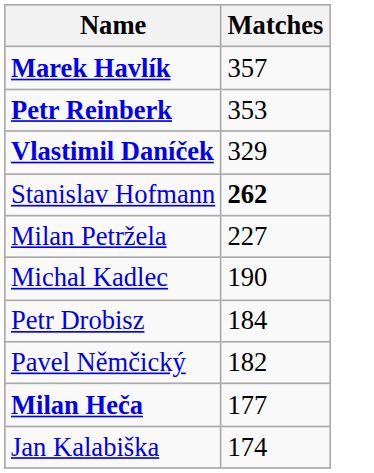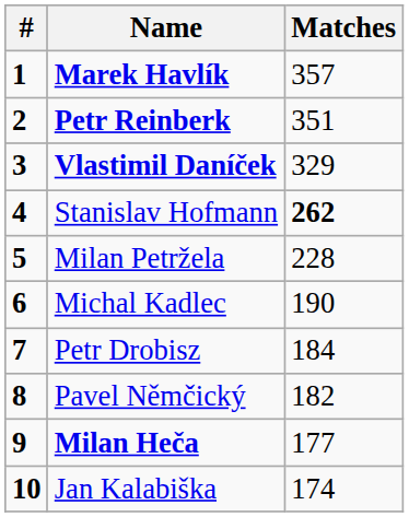+ column: # | 1 | 2 | 3 | 4 | 5 | 6 | 7 | 8 | 9 | 10
Petr Reinberk | Matches: 353 -> 351
Milan Petržela | Matches: 227 -> 228
